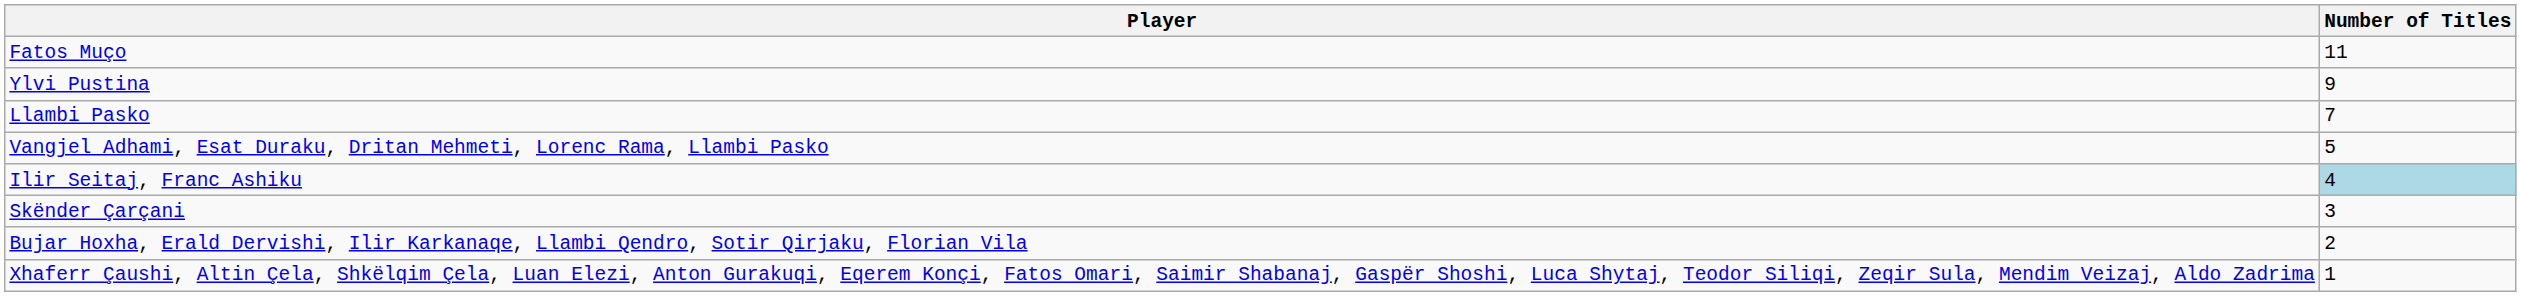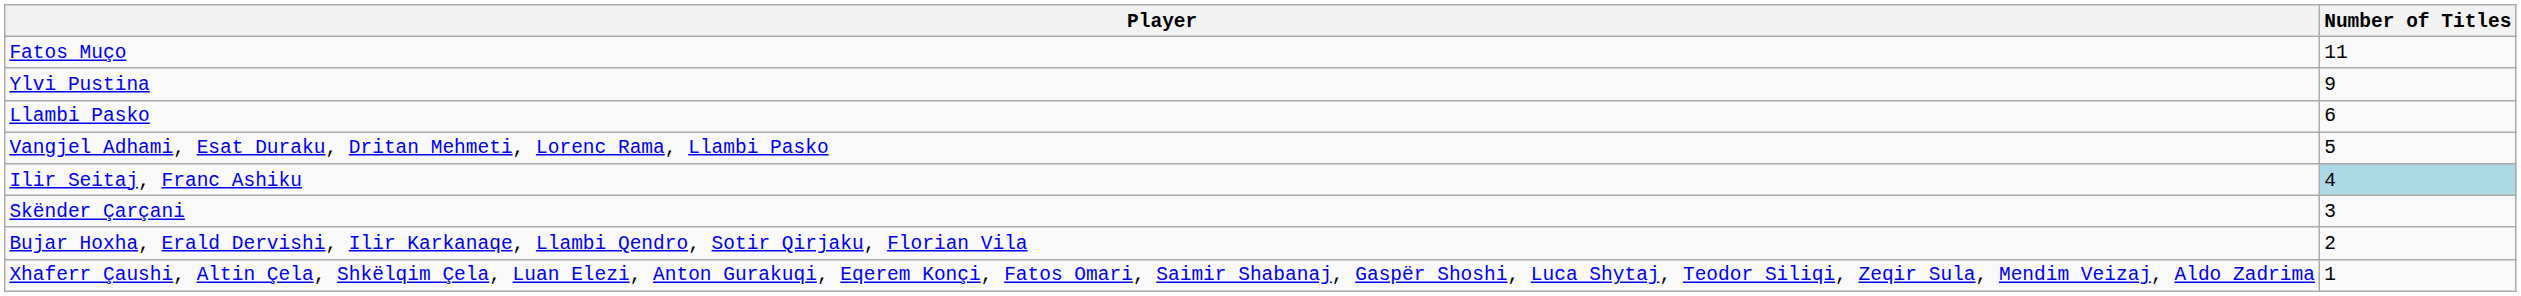Llambi Pasko | Number of Titles: 7 -> 6
